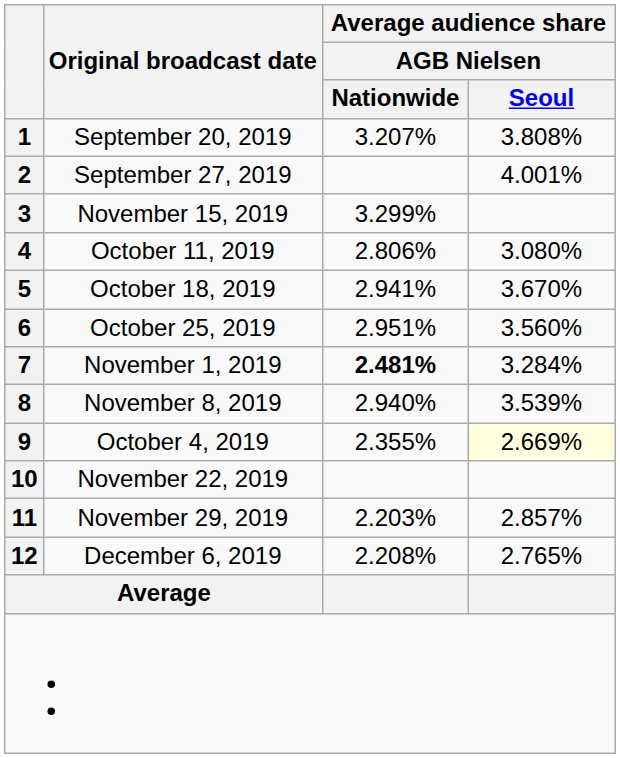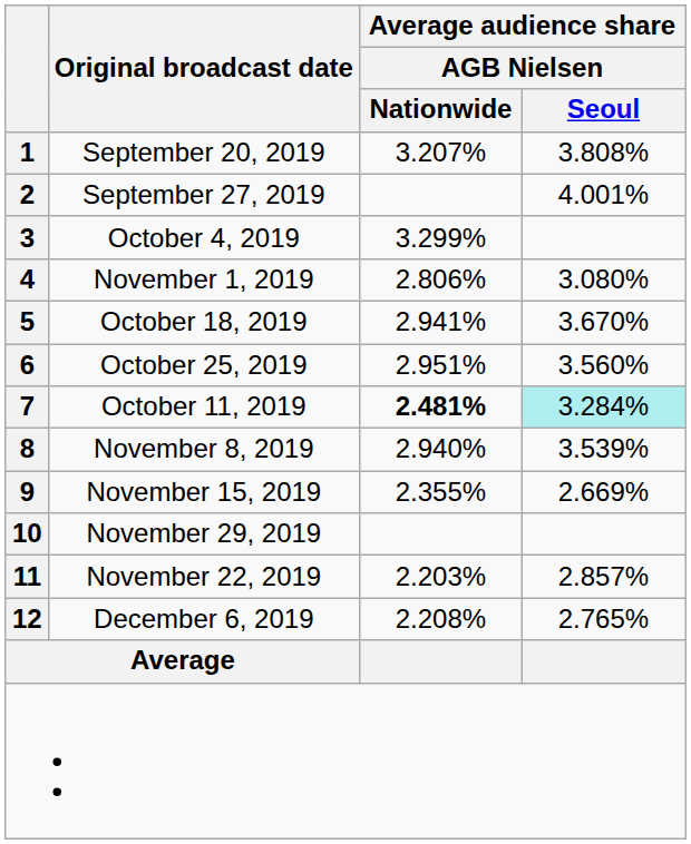3 | Original broadcast date: November 15, 2019 -> October 4, 2019
4 | Original broadcast date: October 11, 2019 -> November 1, 2019
7 | Original broadcast date: November 1, 2019 -> October 11, 2019
7 | Average audience share / AGB Nielsen / Seoul: no background -> paleturquoise background
9 | Original broadcast date: October 4, 2019 -> November 15, 2019
9 | Average audience share / AGB Nielsen / Seoul: lightyellow background -> no background
10 | Original broadcast date: November 22, 2019 -> November 29, 2019
11 | Original broadcast date: November 29, 2019 -> November 22, 2019
